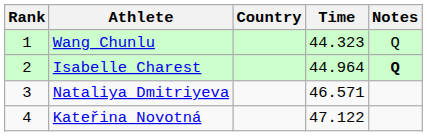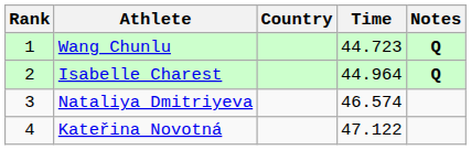Wang Chunlu | Time: 44.323 -> 44.723
Wang Chunlu | Notes: normal -> bold
Nataliya Dmitriyeva | Time: 46.571 -> 46.574
